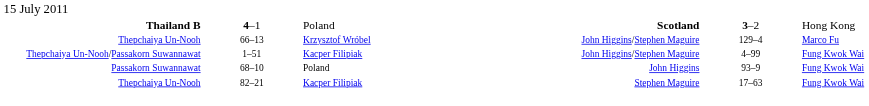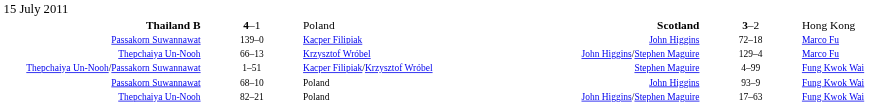+ row: Passakorn Suwannawat | 139–0 | Kacper Filipiak | John Higgins | 72–18 | Marco Fu
1–51 | column 3: Kacper Filipiak -> Kacper Filipiak/Krzysztof Wróbel
1–51 | column 4: John Higgins/Stephen Maguire -> Stephen Maguire
82–21 | column 3: Kacper Filipiak -> Poland
82–21 | column 4: Stephen Maguire -> John Higgins/Stephen Maguire
